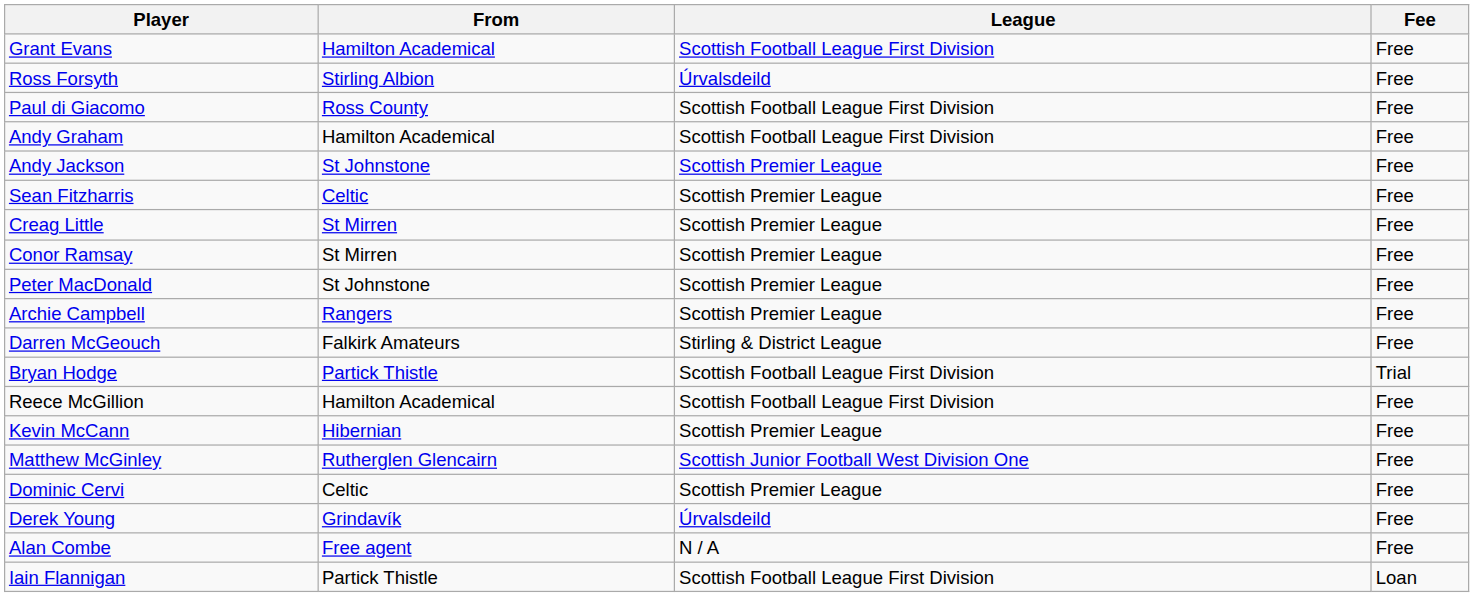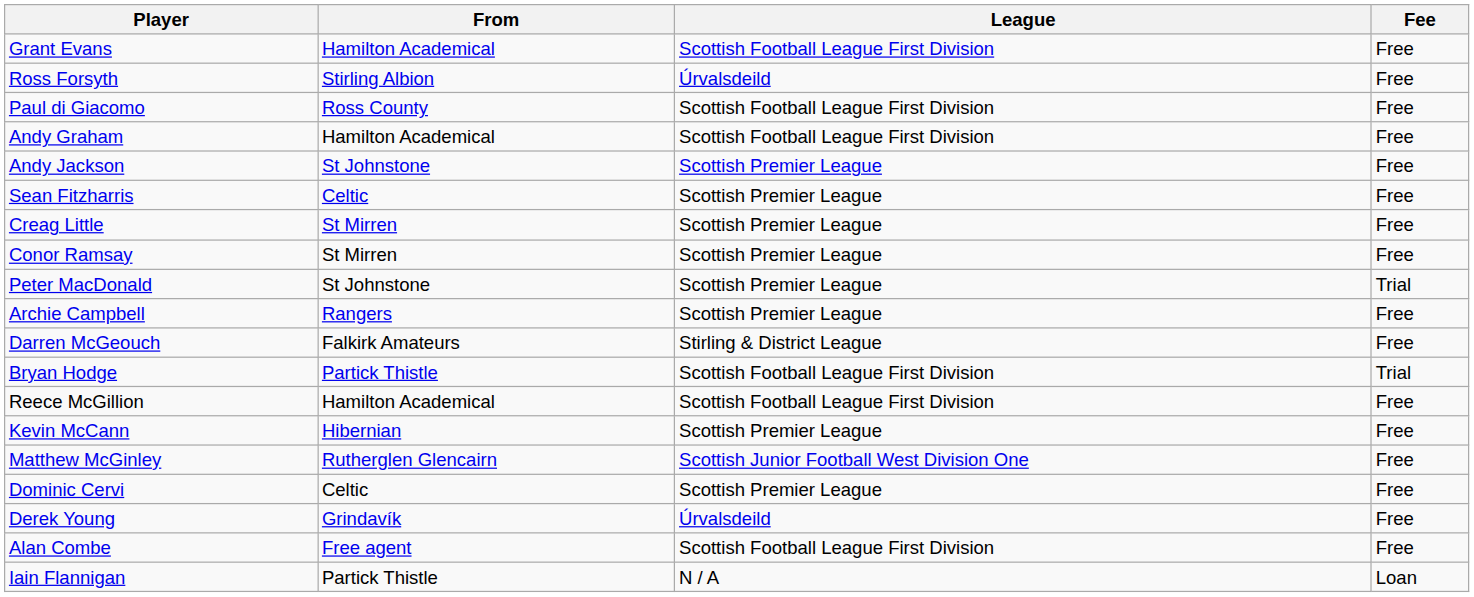Peter MacDonald | Fee: Free -> Trial
Alan Combe | League: N / A -> Scottish Football League First Division
Iain Flannigan | League: Scottish Football League First Division -> N / A
